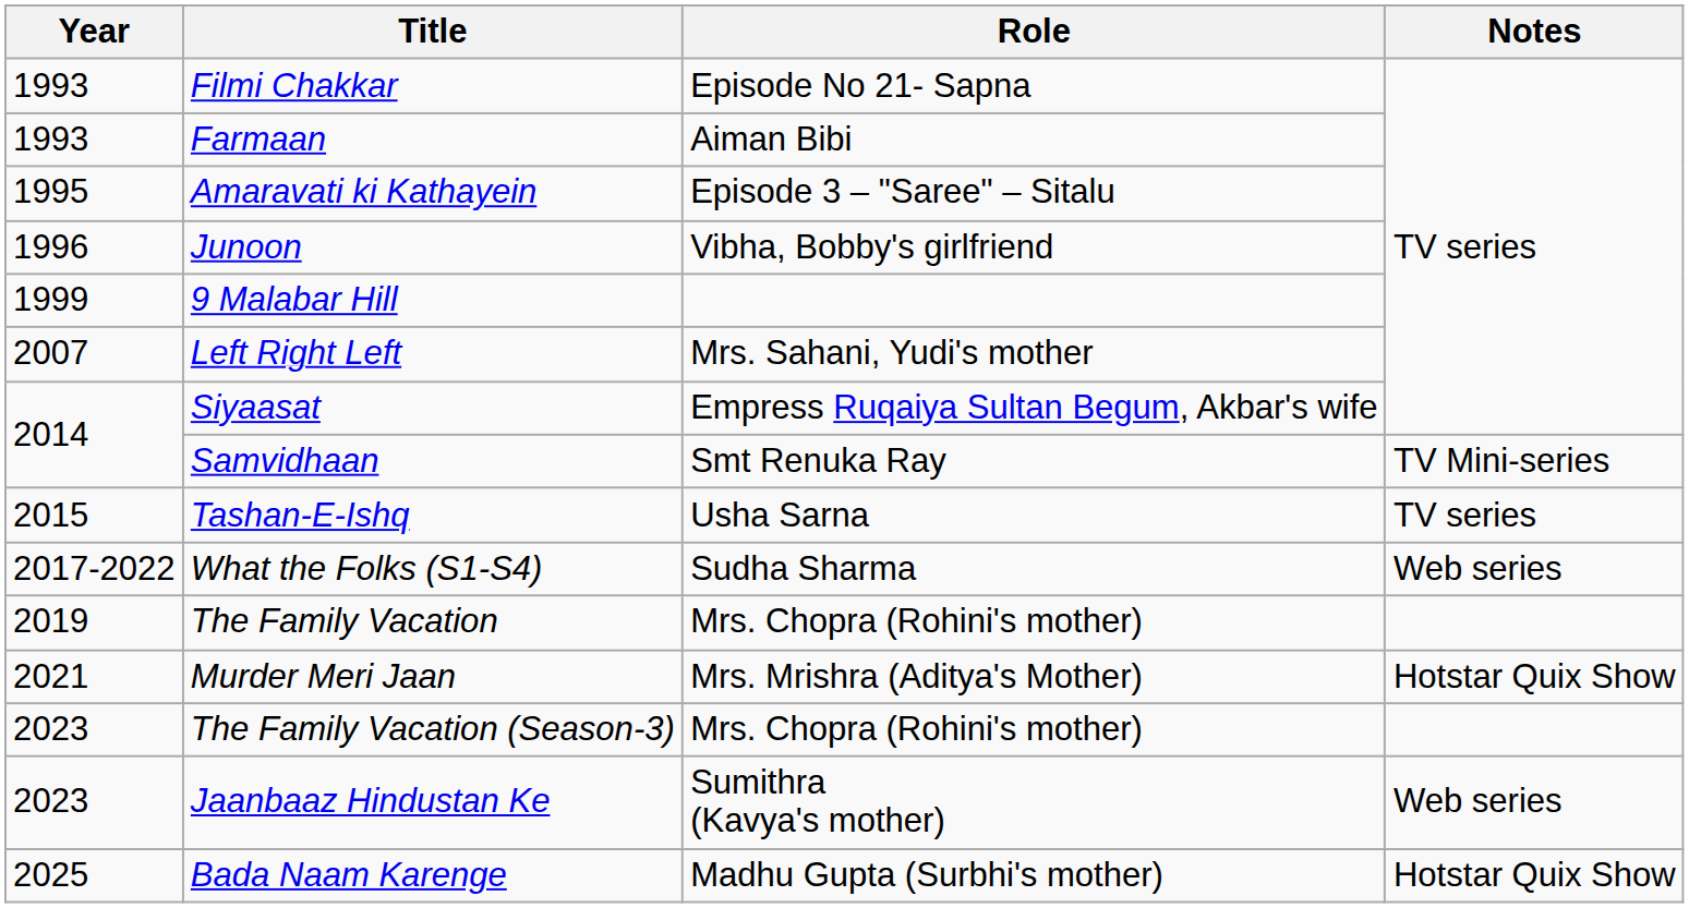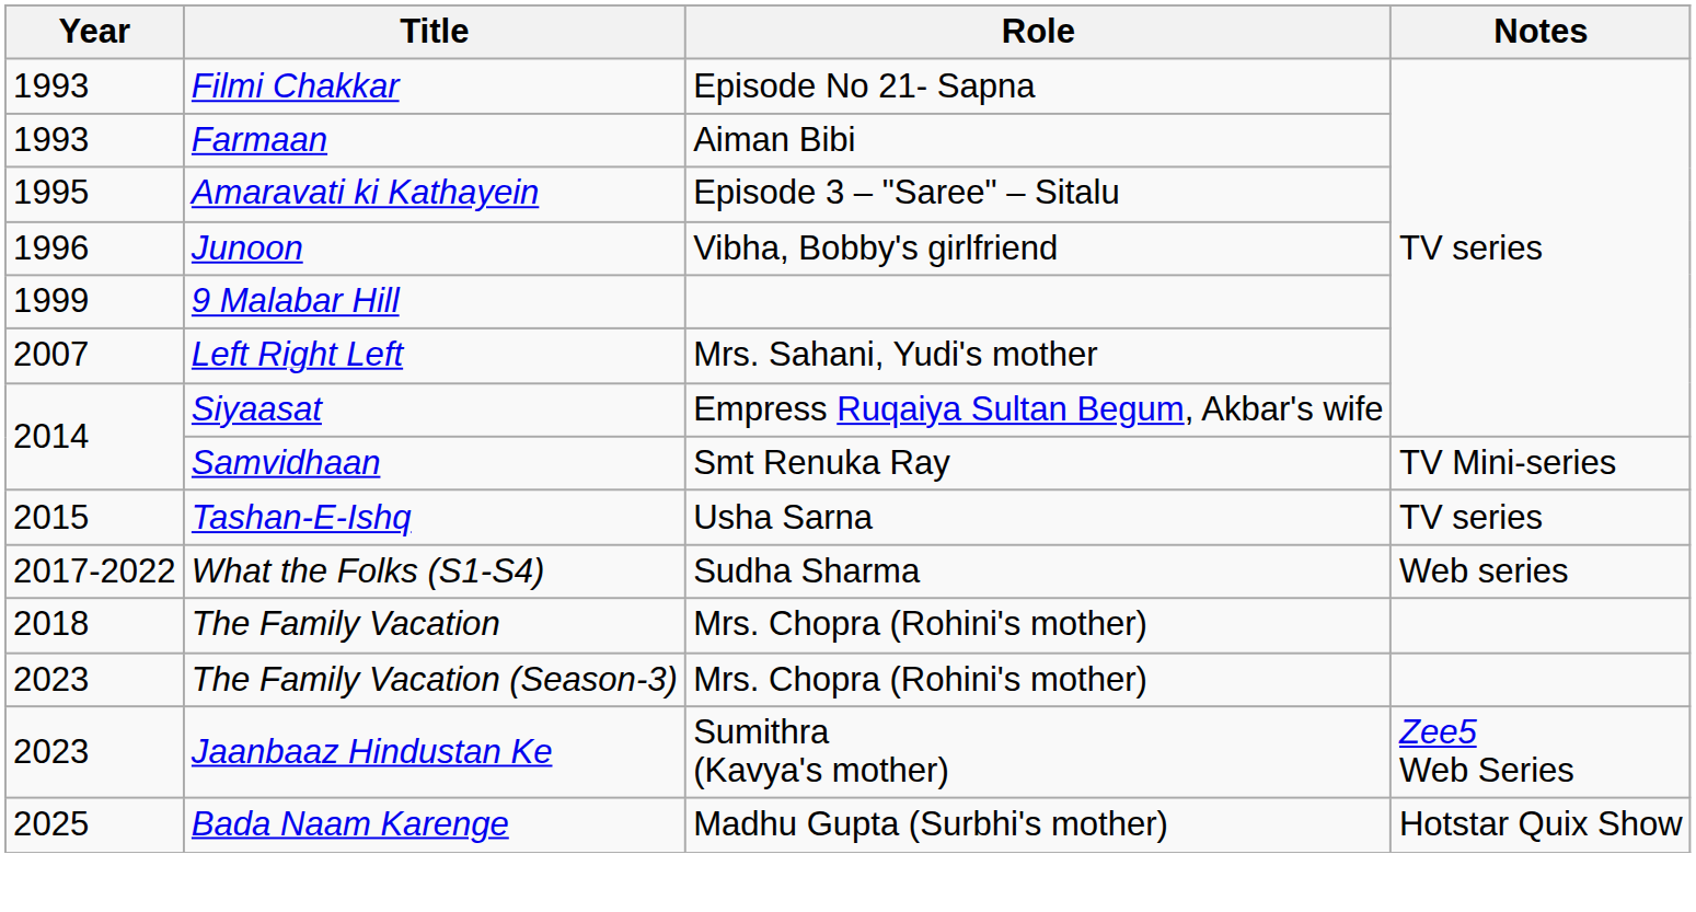The Family Vacation | Year: 2019 -> 2018
- row: 2021 | Murder Meri Jaan | Mrs. Mrishra (Aditya's Mother) | Hotstar Quix Show
Jaanbaaz Hindustan Ke | Notes: Web series -> Zee5 Web Series
